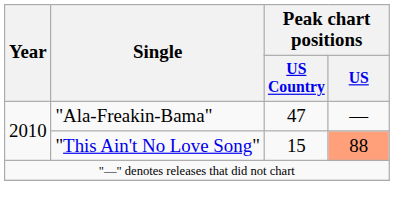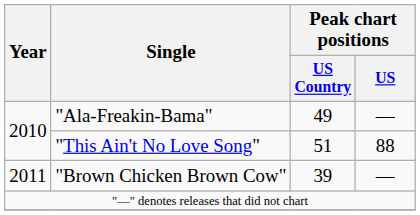"Ala-Freakin-Bama" | Peak chart positions / US Country: 47 -> 49
"This Ain't No Love Song" | Peak chart positions / US Country: 15 -> 51
"This Ain't No Love Song" | Peak chart positions / US: lightsalmon background -> no background
+ row: 2011 | "Brown Chicken Brown Cow" | 39 | —
